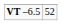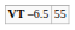VT –6.5 | column 2: 52 -> 55
